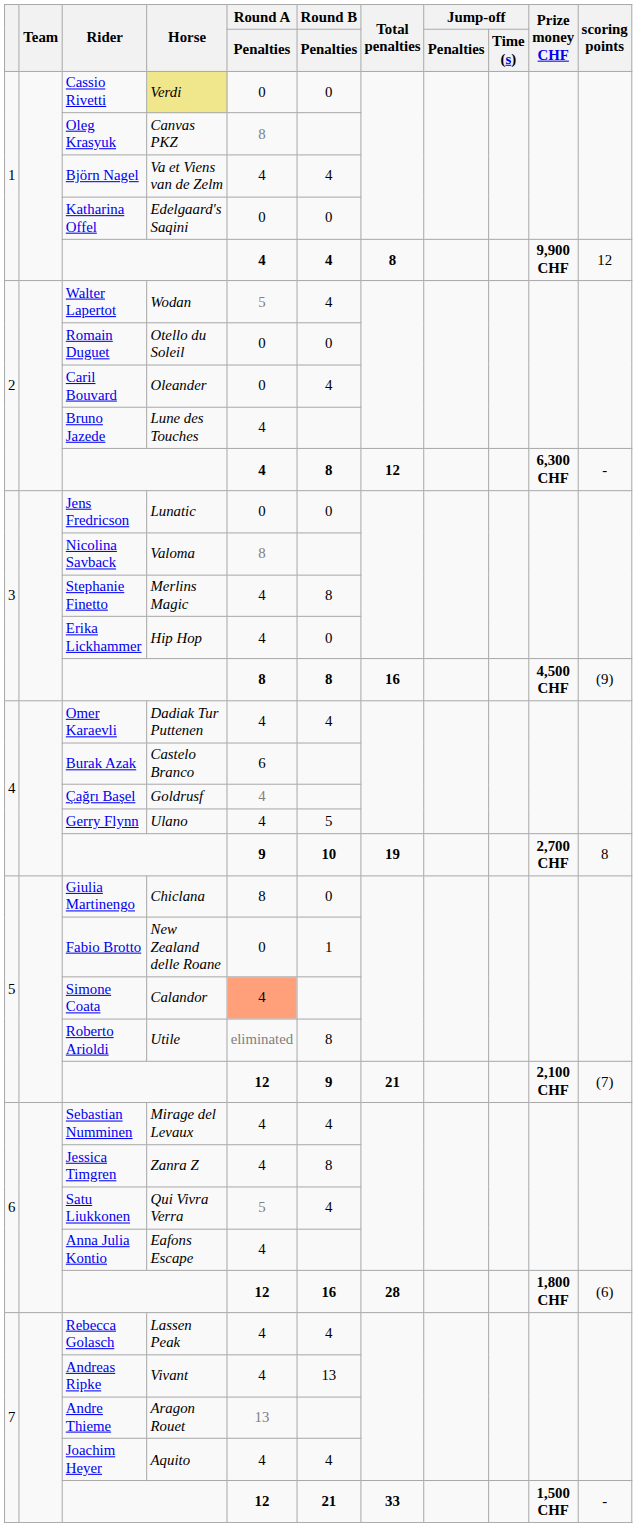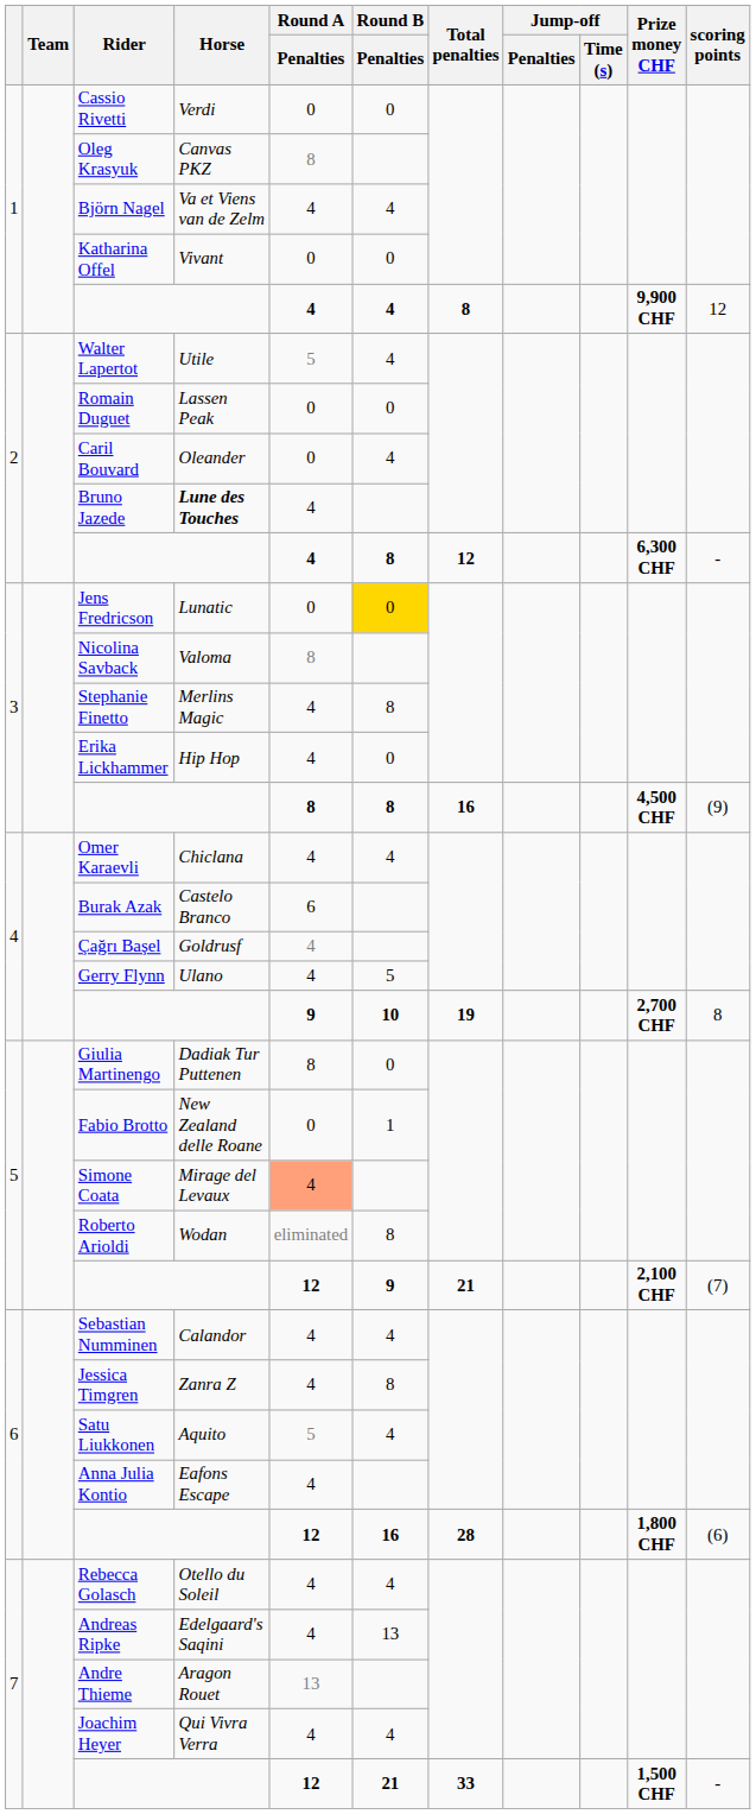Cassio Rivetti | Horse: khaki background -> no background
Katharina Offel | Horse: Edelgaard's Saqini -> Vivant
Walter Lapertot | Horse: Wodan -> Utile
Romain Duguet | Horse: Otello du Soleil -> Lassen Peak
Bruno Jazede | Horse: normal -> bold
Jens Fredricson | Round B / Penalties: no background -> gold background
Omer Karaevli | Horse: Dadiak Tur Puttenen -> Chiclana
Giulia Martinengo | Horse: Chiclana -> Dadiak Tur Puttenen
Simone Coata | Horse: Calandor -> Mirage del Levaux
Roberto Arioldi | Horse: Utile -> Wodan
Sebastian Numminen | Horse: Mirage del Levaux -> Calandor
Satu Liukkonen | Horse: Qui Vivra Verra -> Aquito
Rebecca Golasch | Horse: Lassen Peak -> Otello du Soleil
Andreas Ripke | Horse: Vivant -> Edelgaard's Saqini
Joachim Heyer | Horse: Aquito -> Qui Vivra Verra
